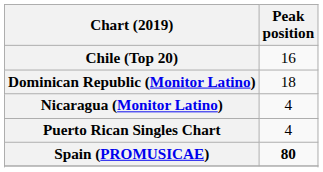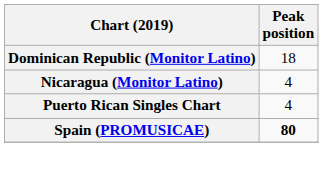- row: Chile (Top 20) | 16
